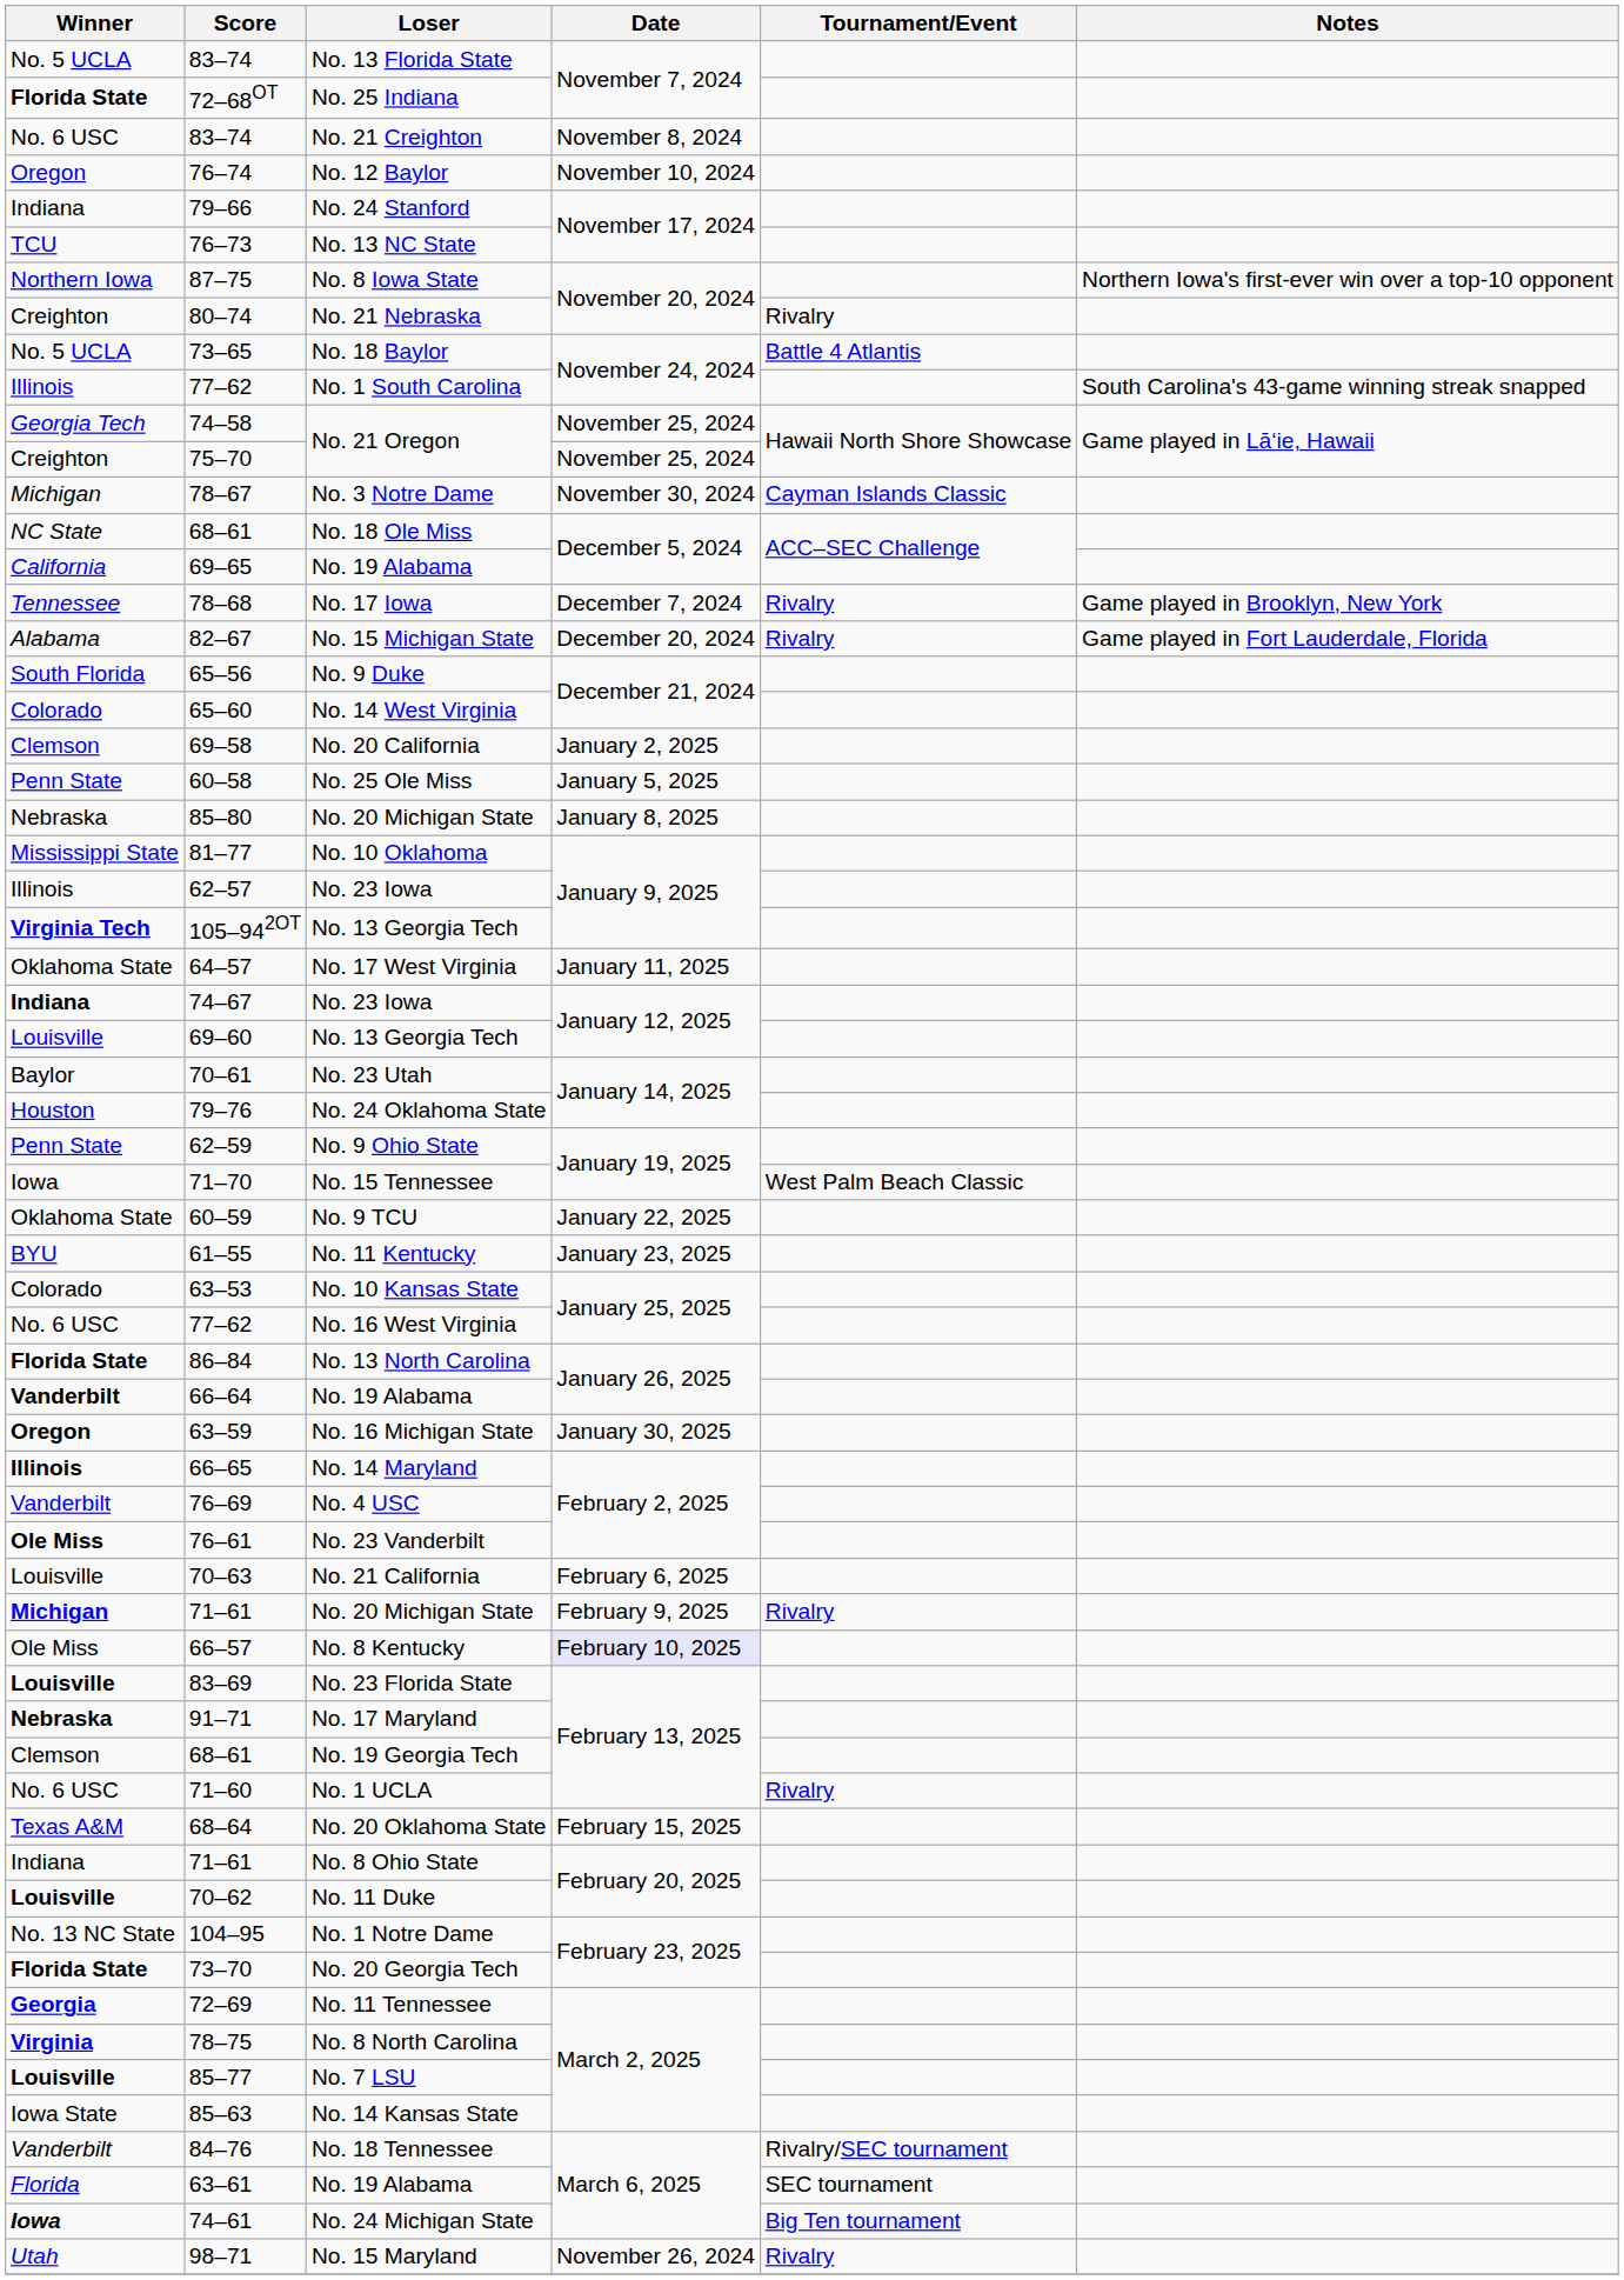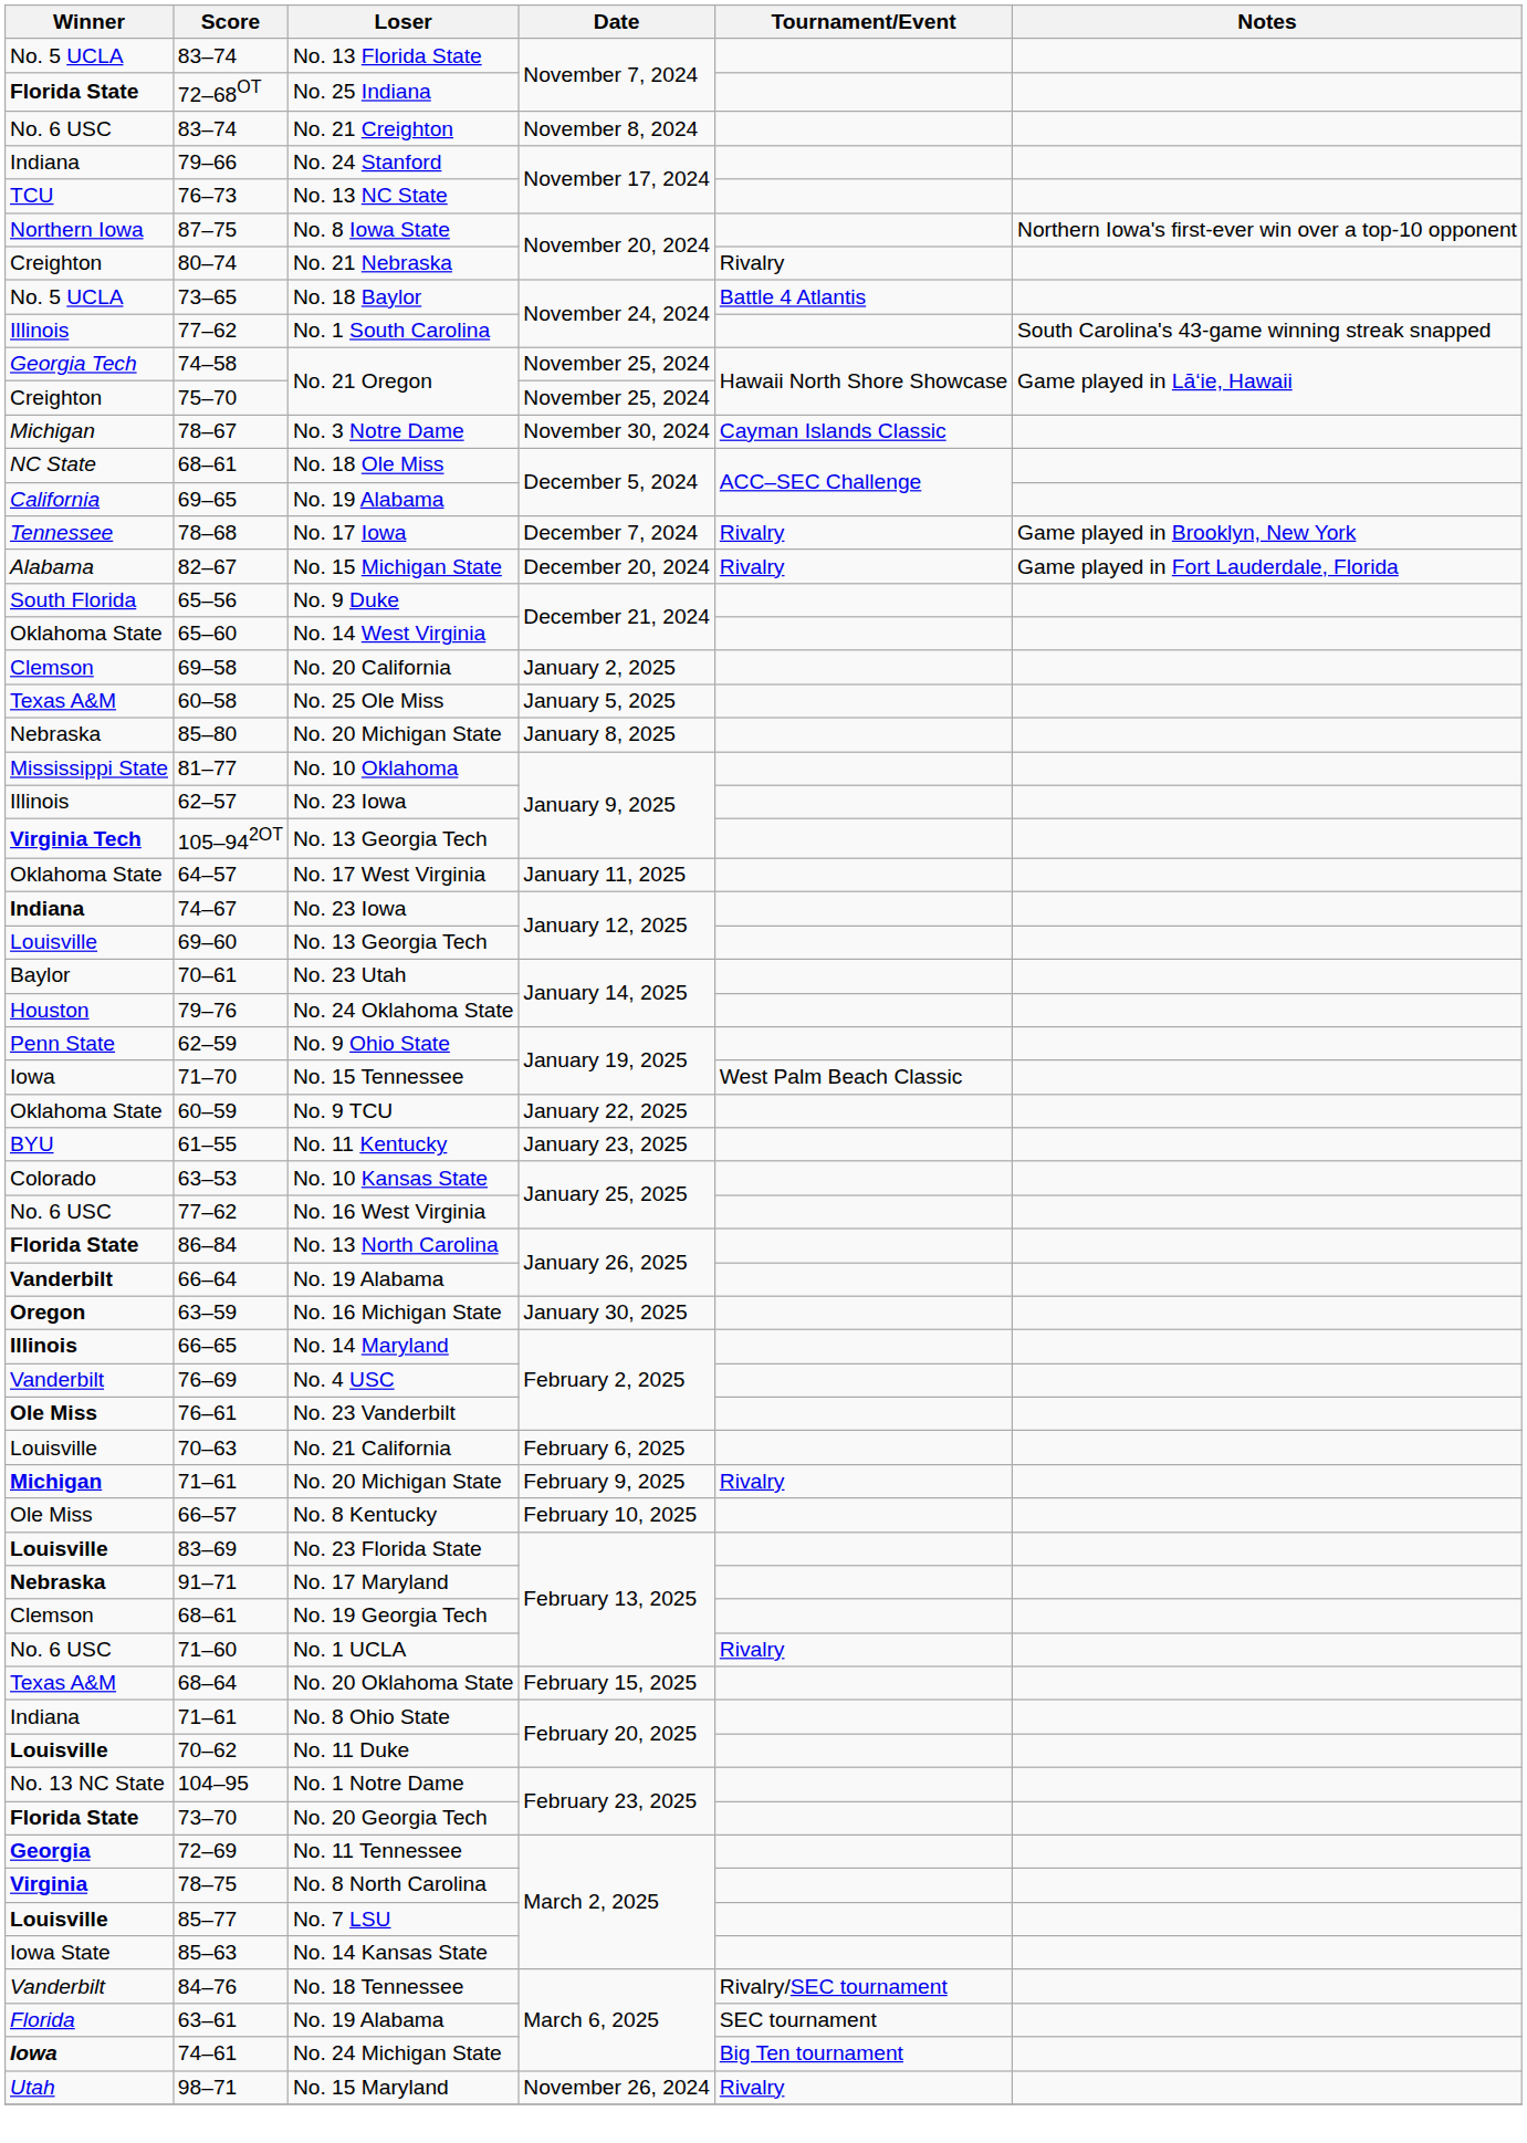- row: Oregon | 76–74 | No. 12 Baylor | November 10, 2024
No. 14 West Virginia | Winner: Colorado -> Oklahoma State
No. 25 Ole Miss | Winner: Penn State -> Texas A&M
No. 8 Kentucky | Date: lavender background -> no background
